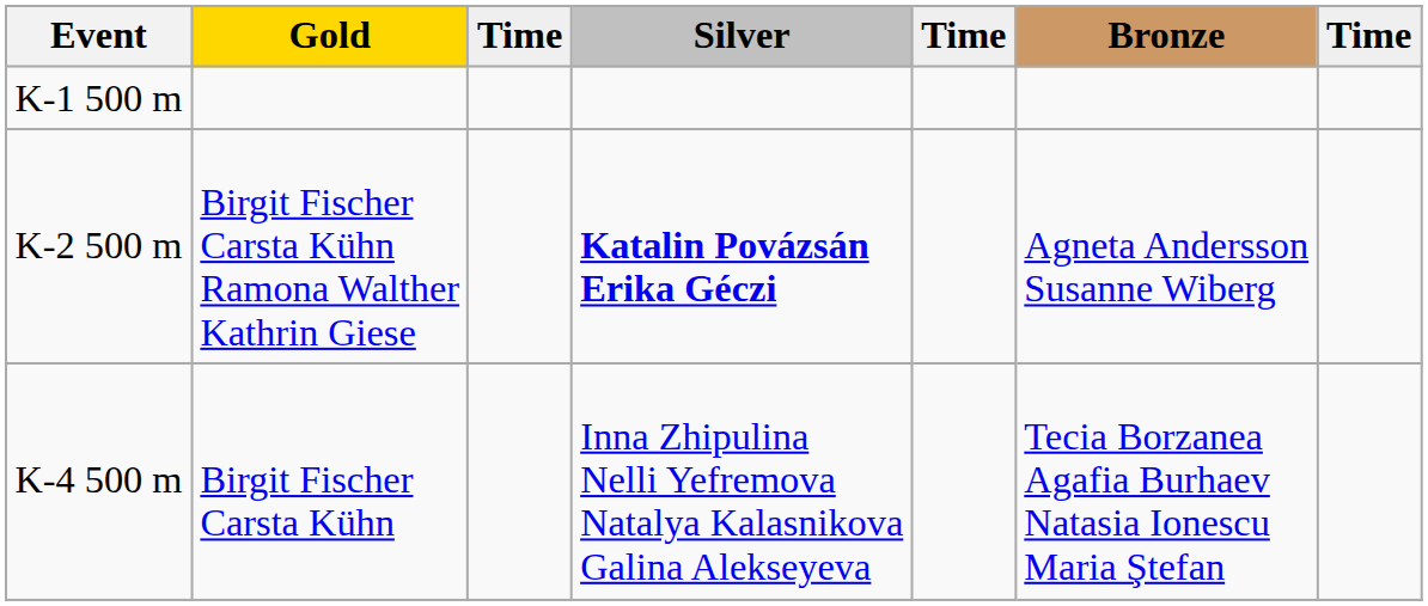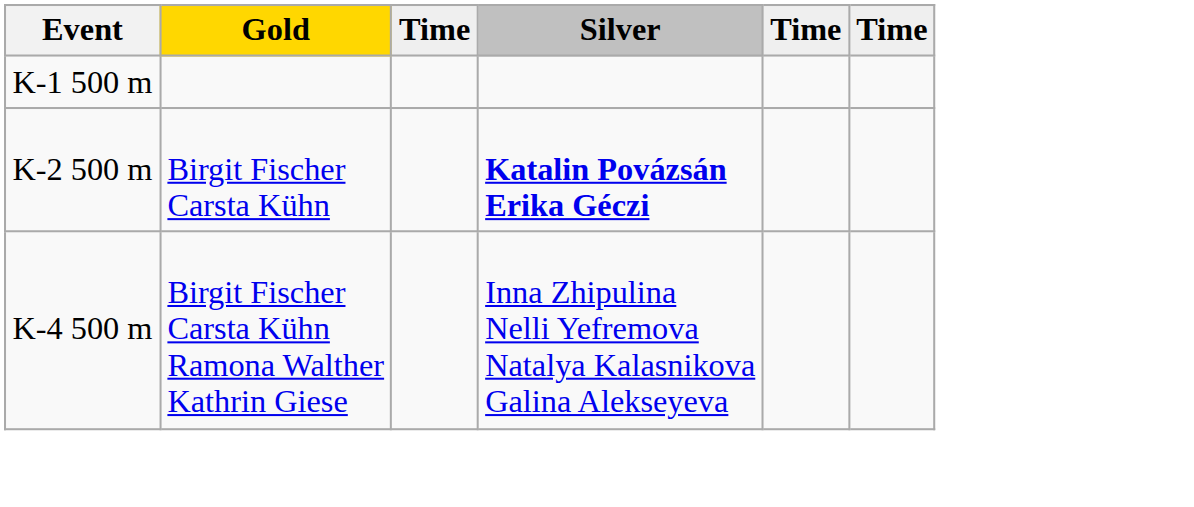- column: Bronze | Agneta Andersson Susanne Wiberg | Tecia Borzanea Agafia Burhaev Natasia Ionescu Maria Ştefan
K-2 500 m | Gold: Birgit Fischer Carsta Kühn Ramona Walther Kathrin Giese -> Birgit Fischer Carsta Kühn
K-4 500 m | Gold: Birgit Fischer Carsta Kühn -> Birgit Fischer Carsta Kühn Ramona Walther Kathrin Giese
